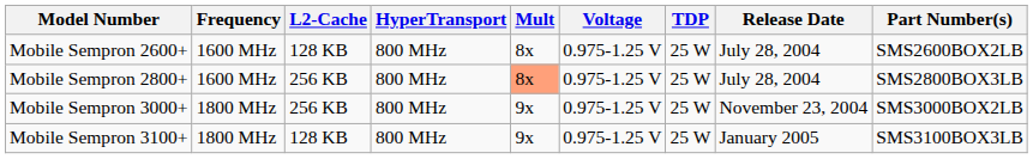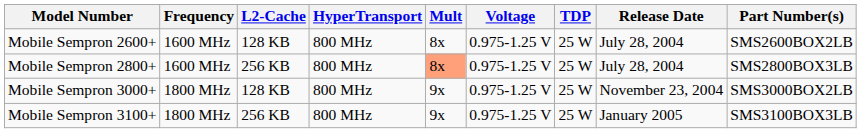Mobile Sempron 3000+ | L2-Cache: 256 KB -> 128 KB
Mobile Sempron 3100+ | L2-Cache: 128 KB -> 256 KB
